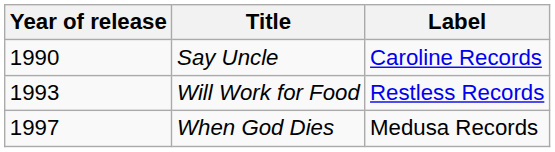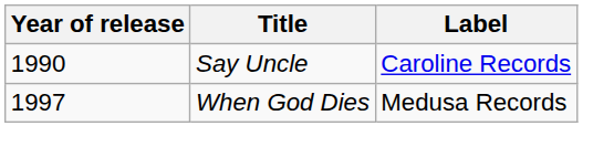- row: 1993 | Will Work for Food | Restless Records
